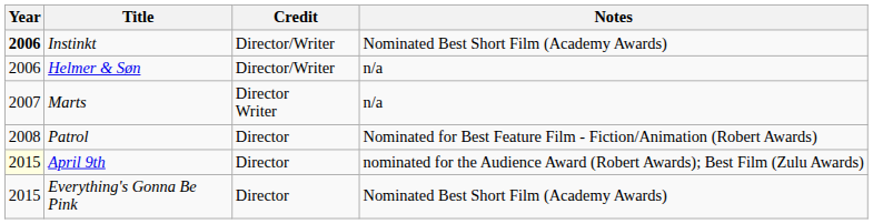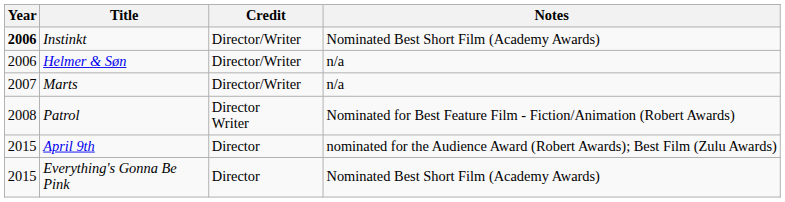Marts | Credit: Director Writer -> Director/Writer
Patrol | Credit: Director -> Director Writer
April 9th | Year: lightyellow background -> no background
